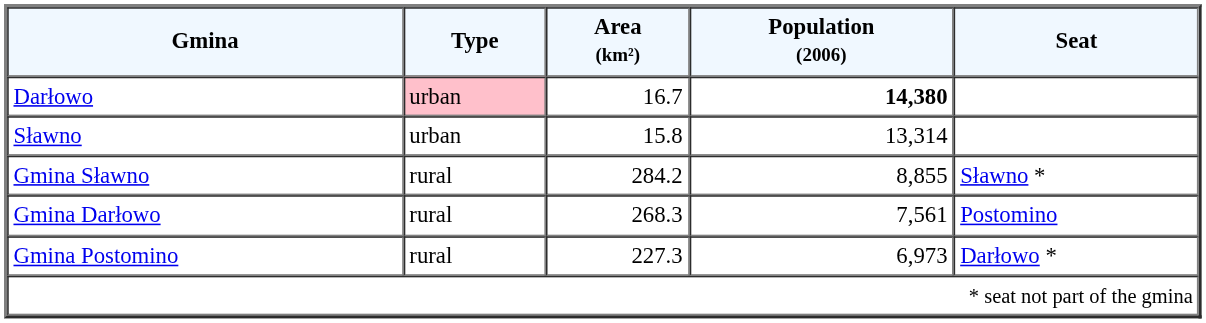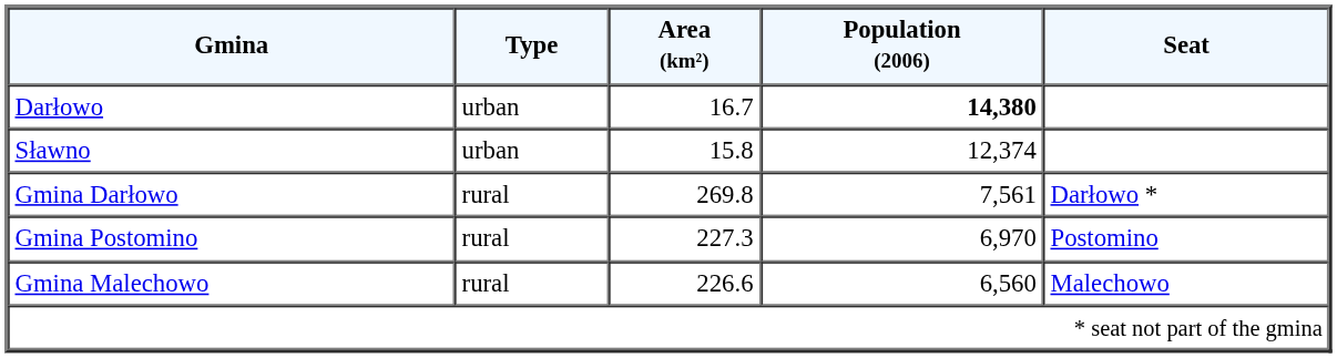Darłowo | Type: pink background -> no background
Sławno | Population (2006): 13,314 -> 12,374
- row: Gmina Sławno | rural | 284.2 | 8,855 | Sławno *
Gmina Darłowo | Area (km²): 268.3 -> 269.8
Gmina Darłowo | Seat: Postomino -> Darłowo *
Gmina Postomino | Population (2006): 6,973 -> 6,970
Gmina Postomino | Seat: Darłowo * -> Postomino
+ row: Gmina Malechowo | rural | 226.6 | 6,560 | Malechowo
